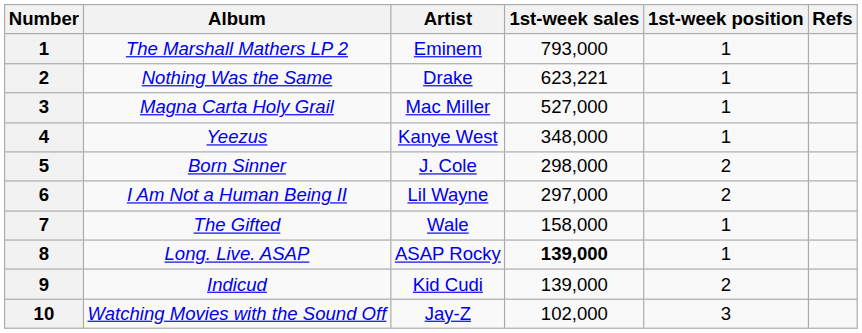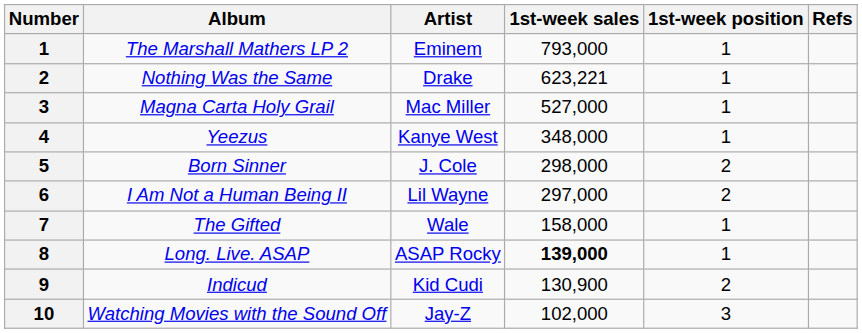Indicud | 1st-week sales: 139,000 -> 130,900
